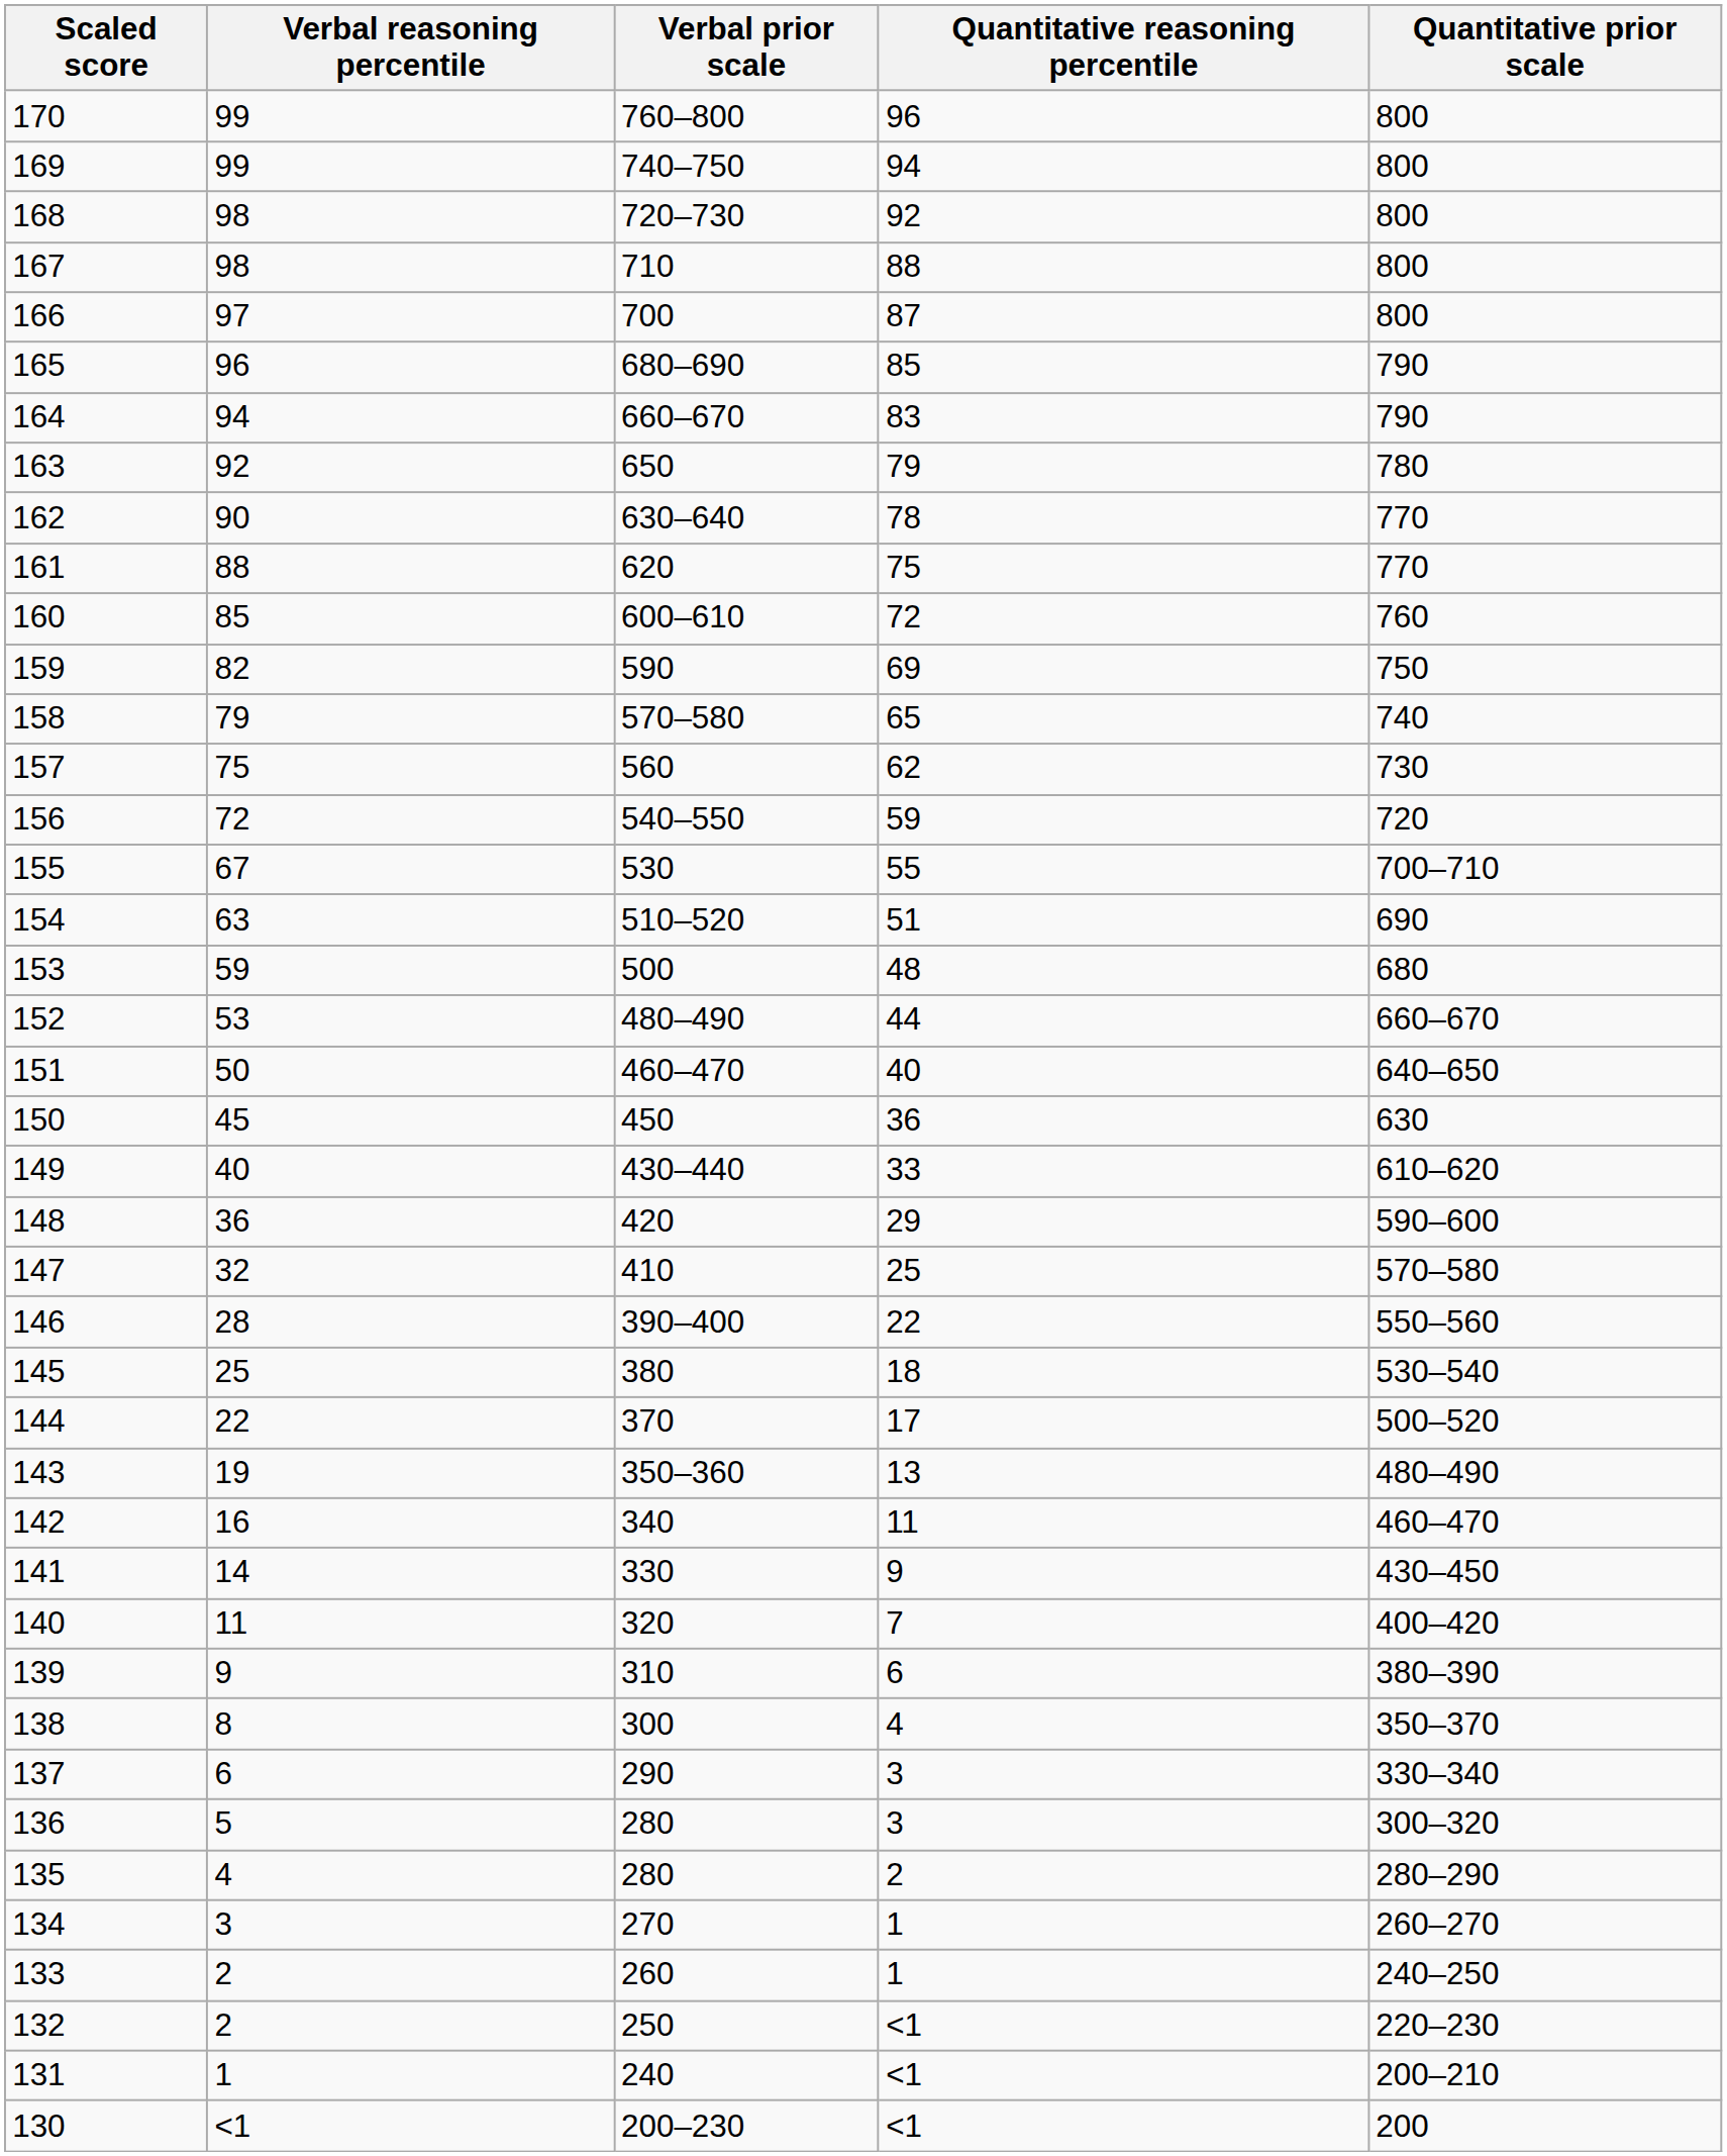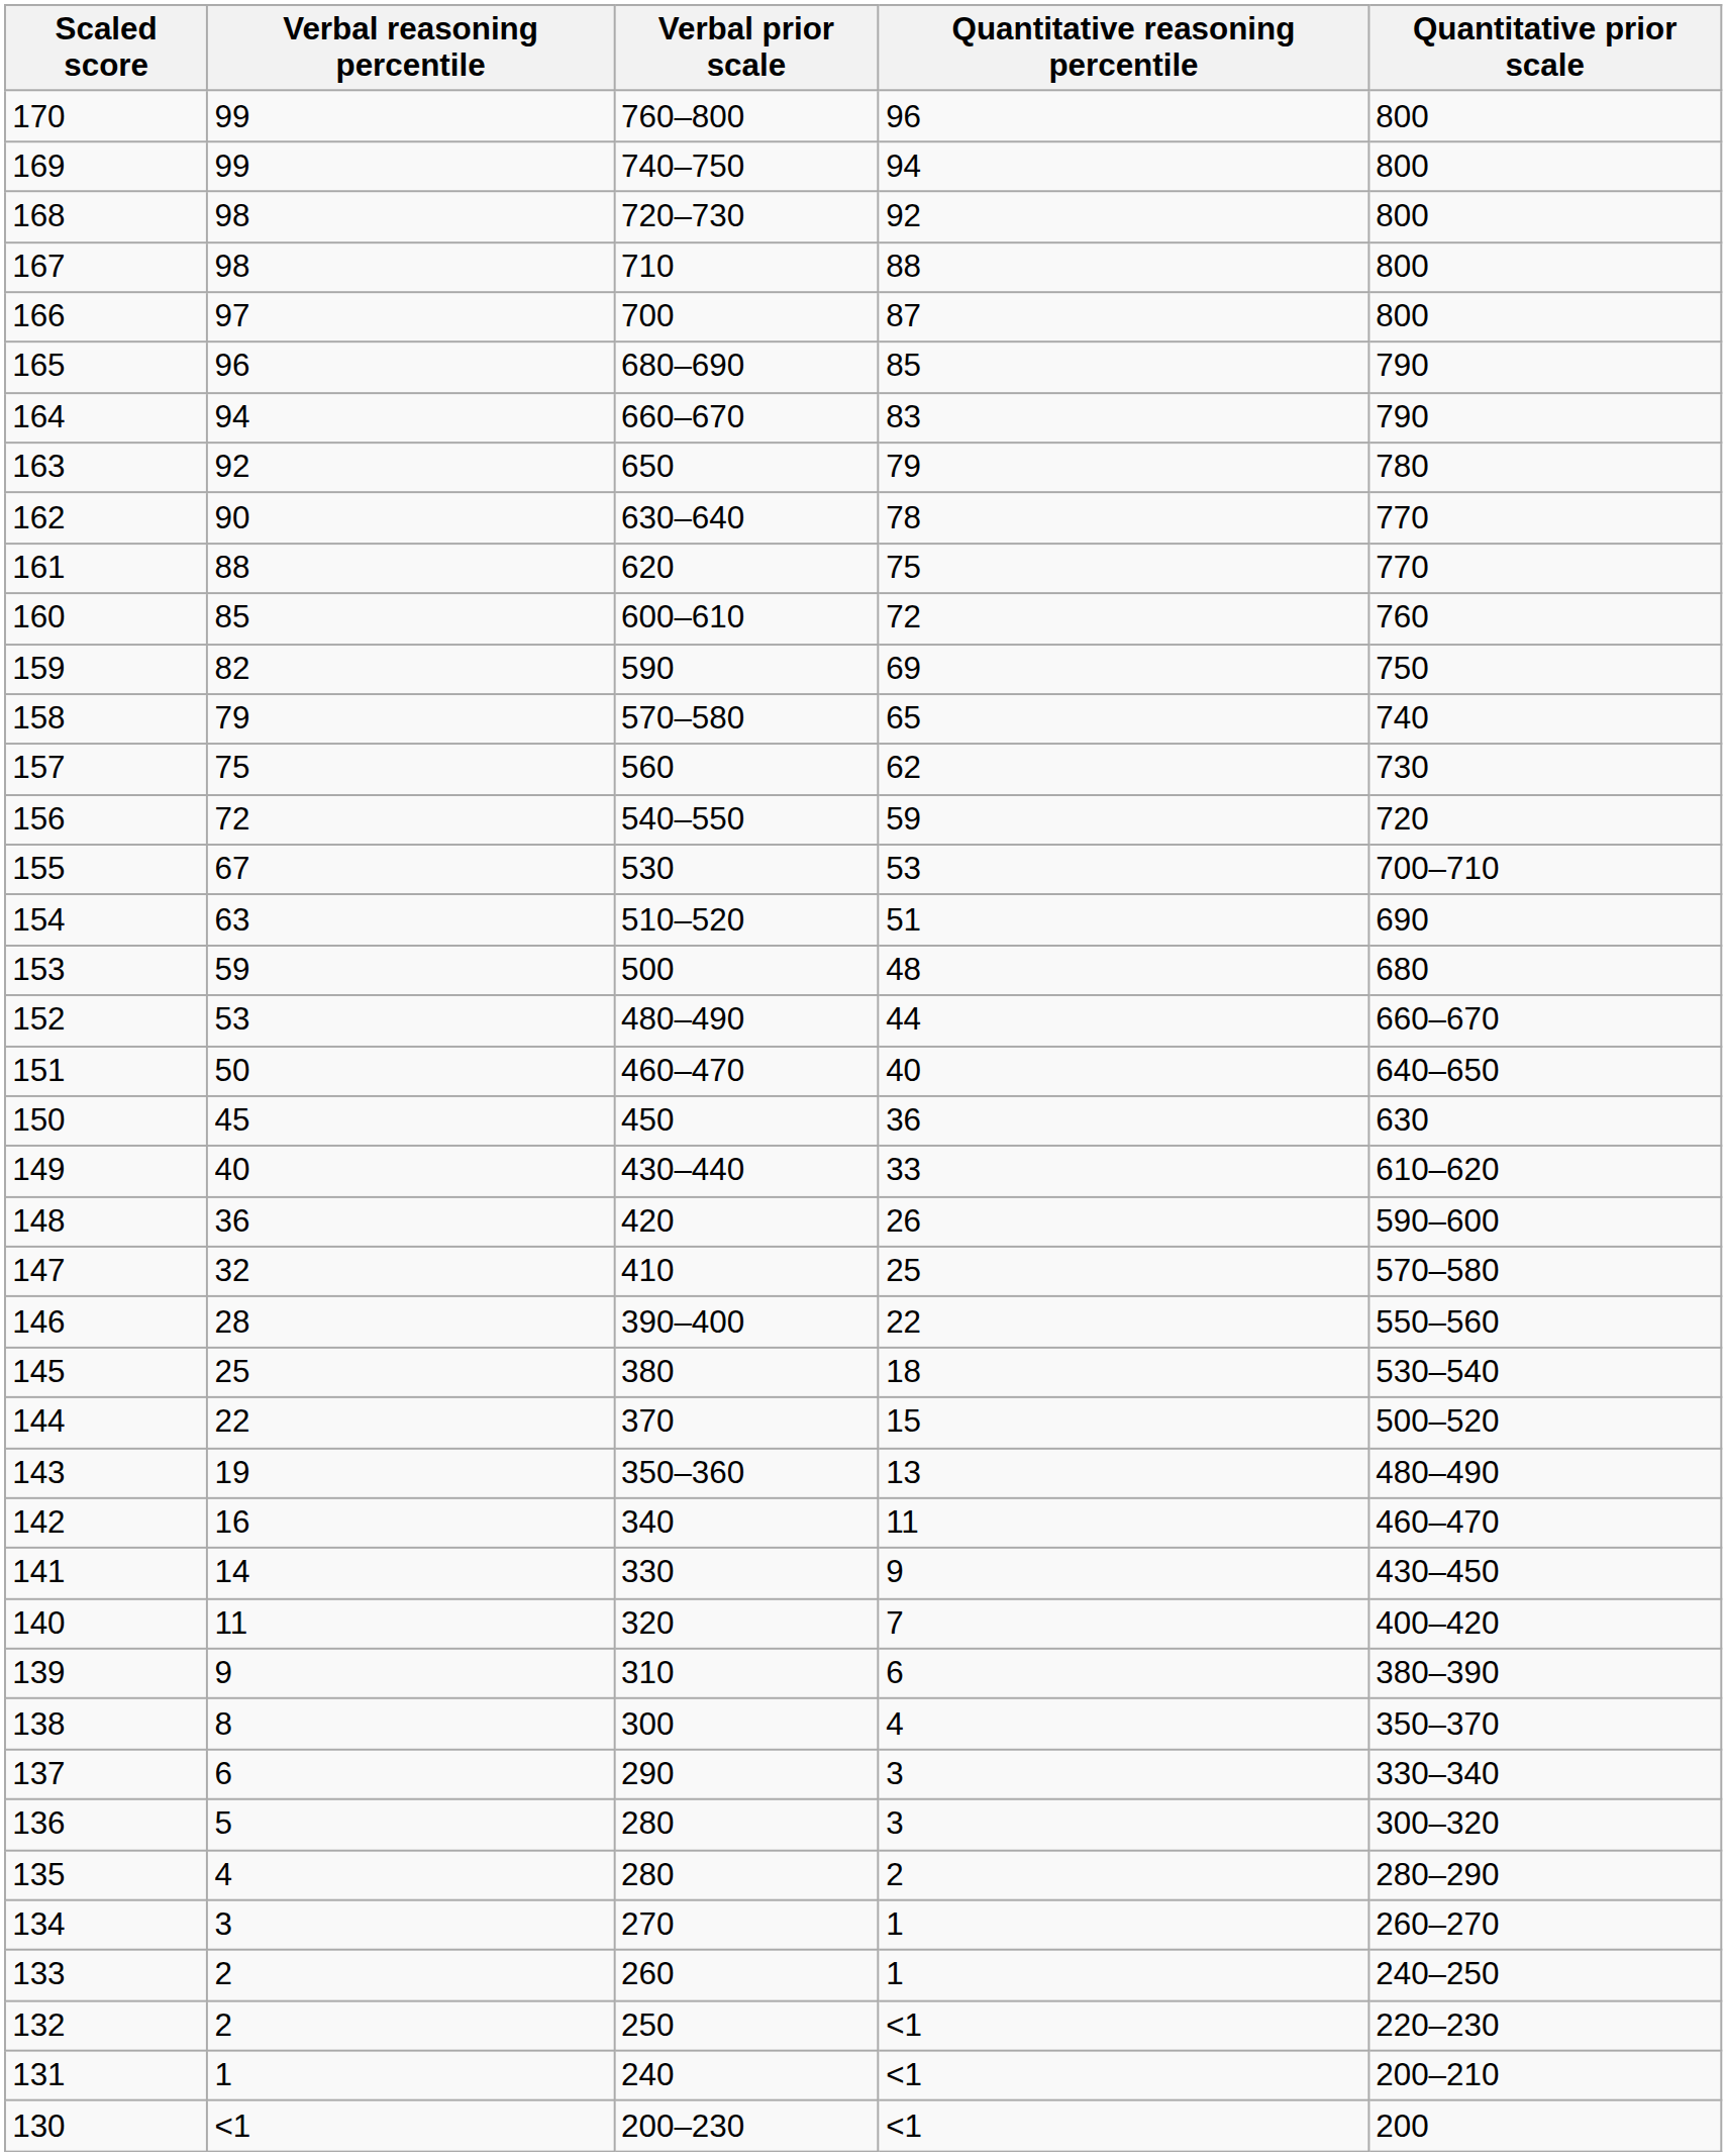155 | Quantitative reasoning percentile: 55 -> 53
148 | Quantitative reasoning percentile: 29 -> 26
144 | Quantitative reasoning percentile: 17 -> 15
